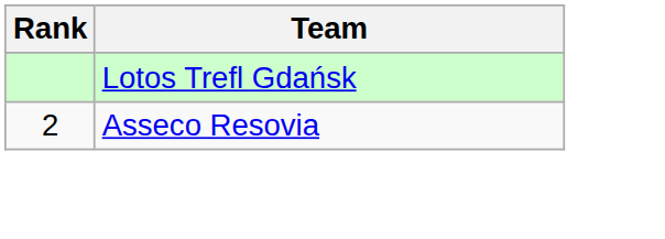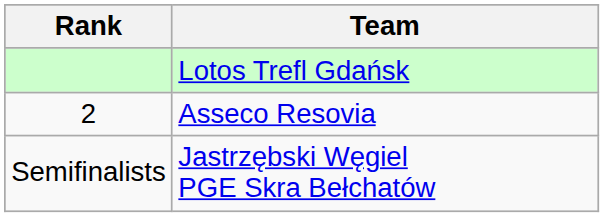+ row: Semifinalists | Jastrzębski Węgiel PGE Skra Bełchatów
